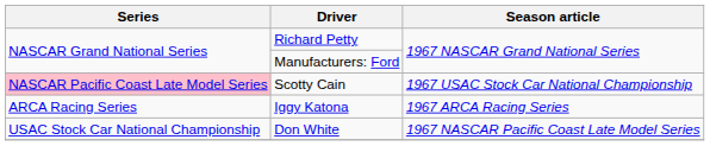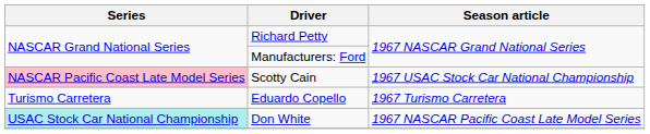- row: ARCA Racing Series | Iggy Katona | 1967 ARCA Racing Series
+ row: Turismo Carretera | Eduardo Copello | 1967 Turismo Carretera
Don White | Series: no background -> paleturquoise background
